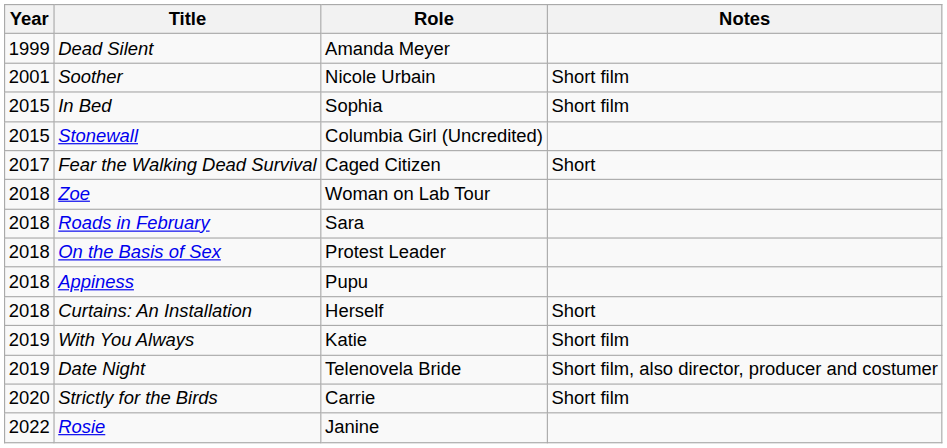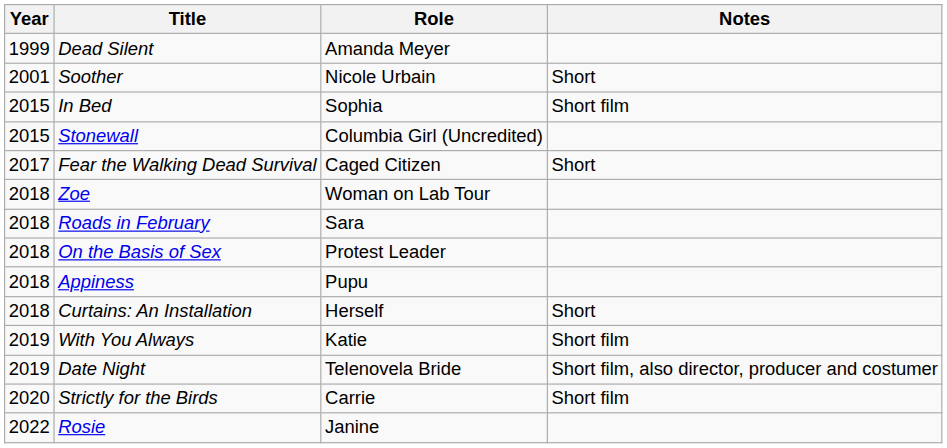Soother | Notes: Short film -> Short
